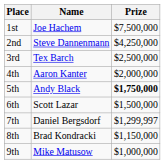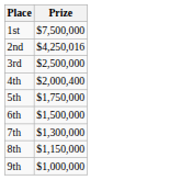- column: Name | Joe Hachem | Steve Dannenmann | Tex Barch | Aaron Kanter | Andy Black | Scott Lazar | Daniel Bergsdorf | Brad Kondracki | Mike Matusow
2nd | Prize: $4,250,000 -> $4,250,016
4th | Prize: $2,000,000 -> $2,000,400
5th | Prize: bold -> normal
7th | Prize: $1,299,997 -> $1,300,000
